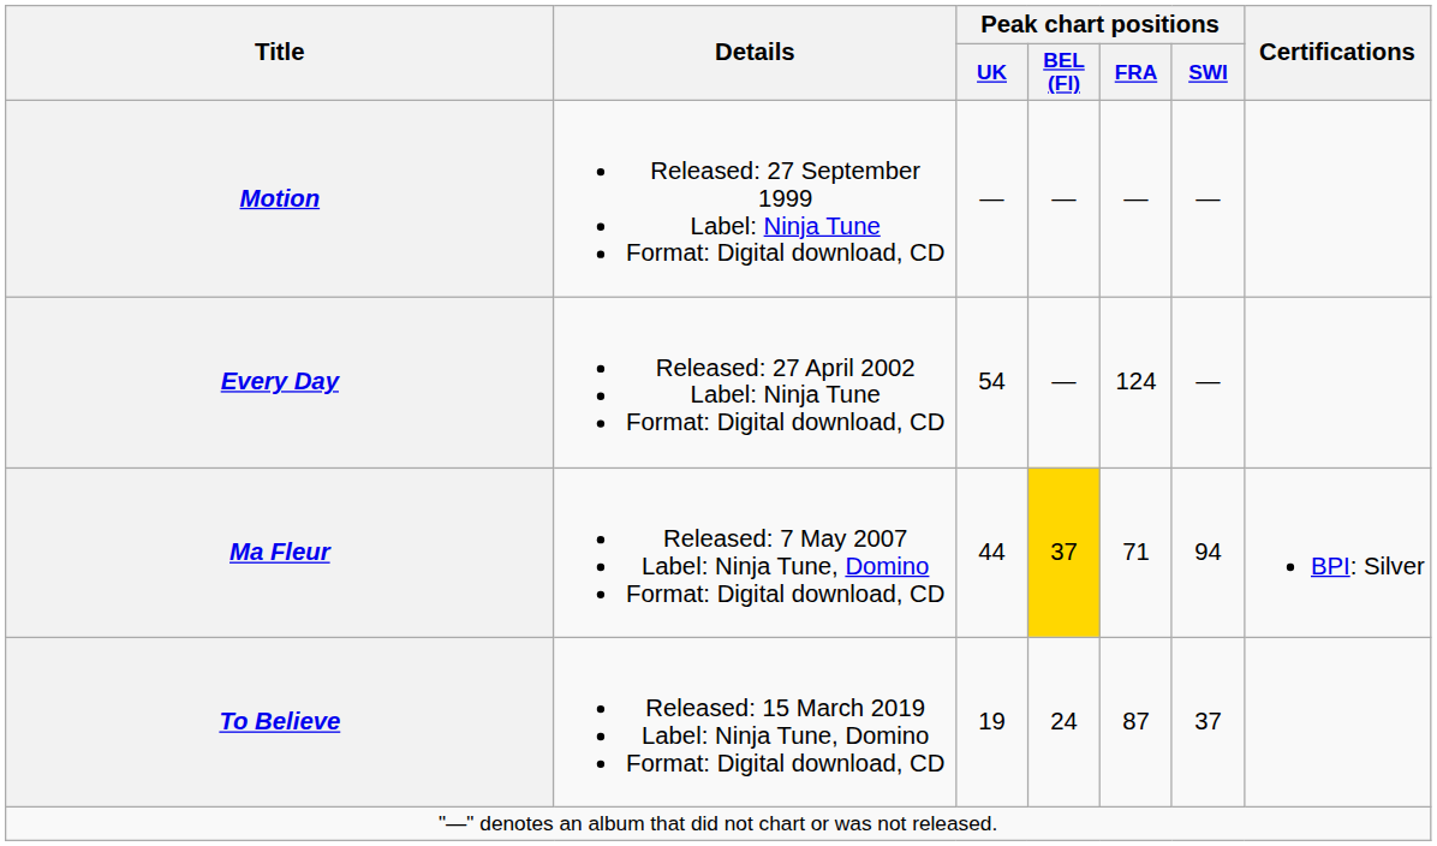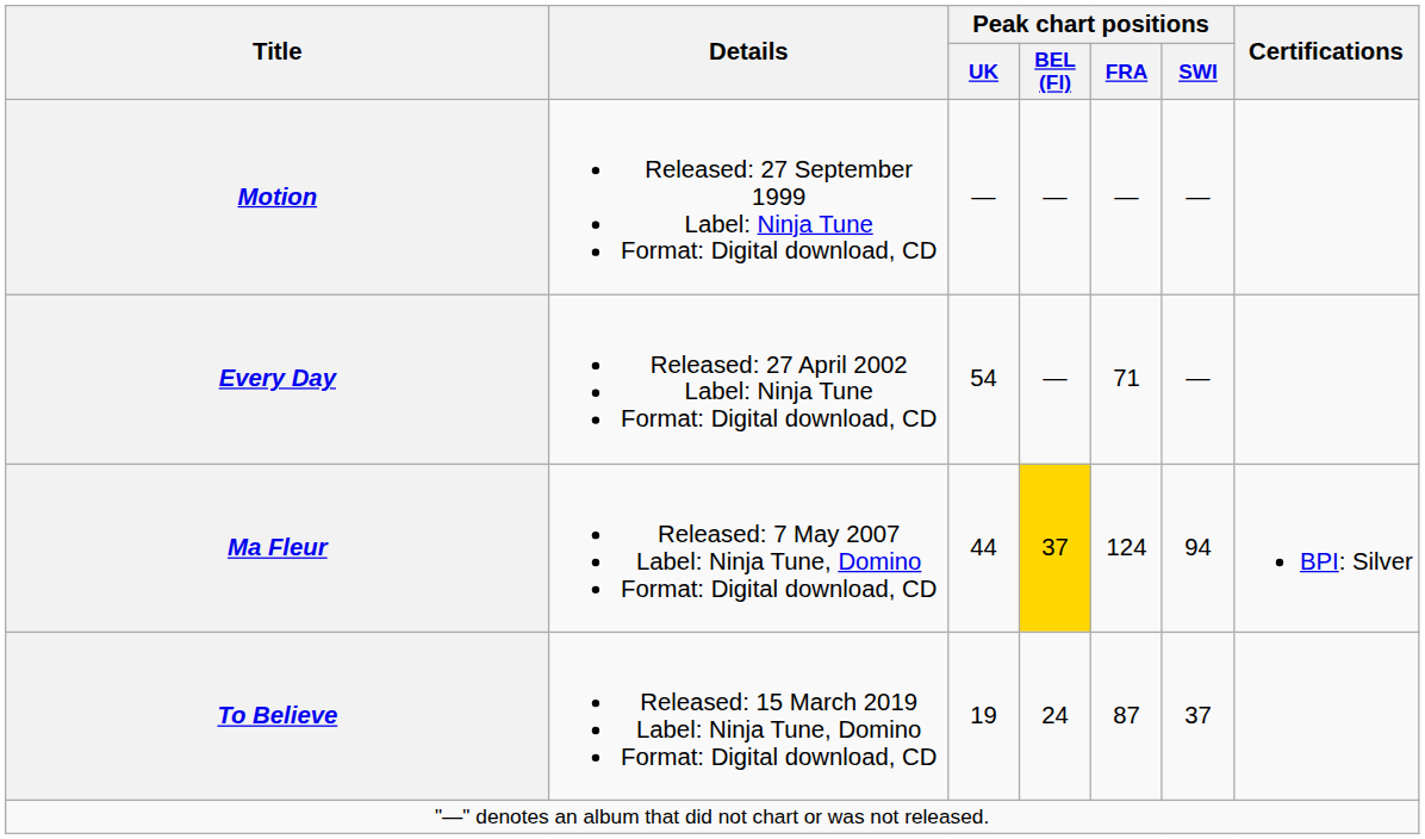Every Day | Peak chart positions / FRA: 124 -> 71
Ma Fleur | Peak chart positions / FRA: 71 -> 124
